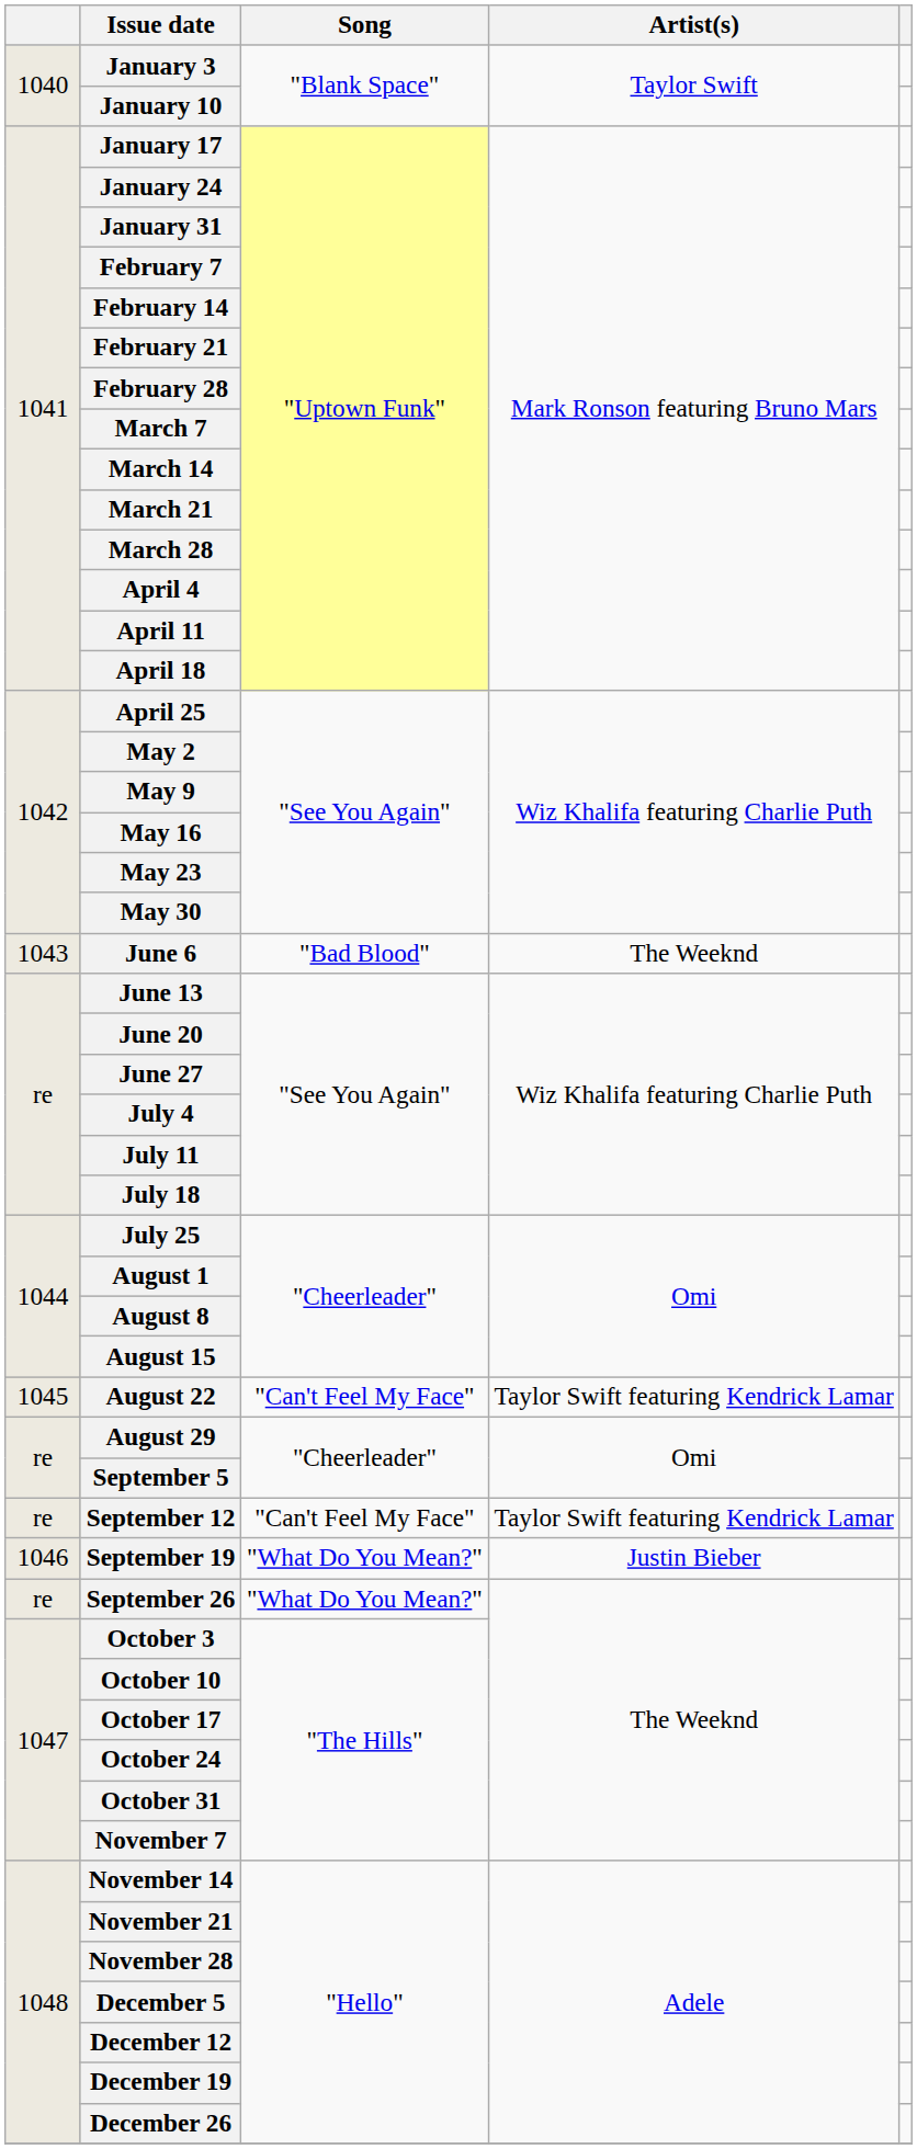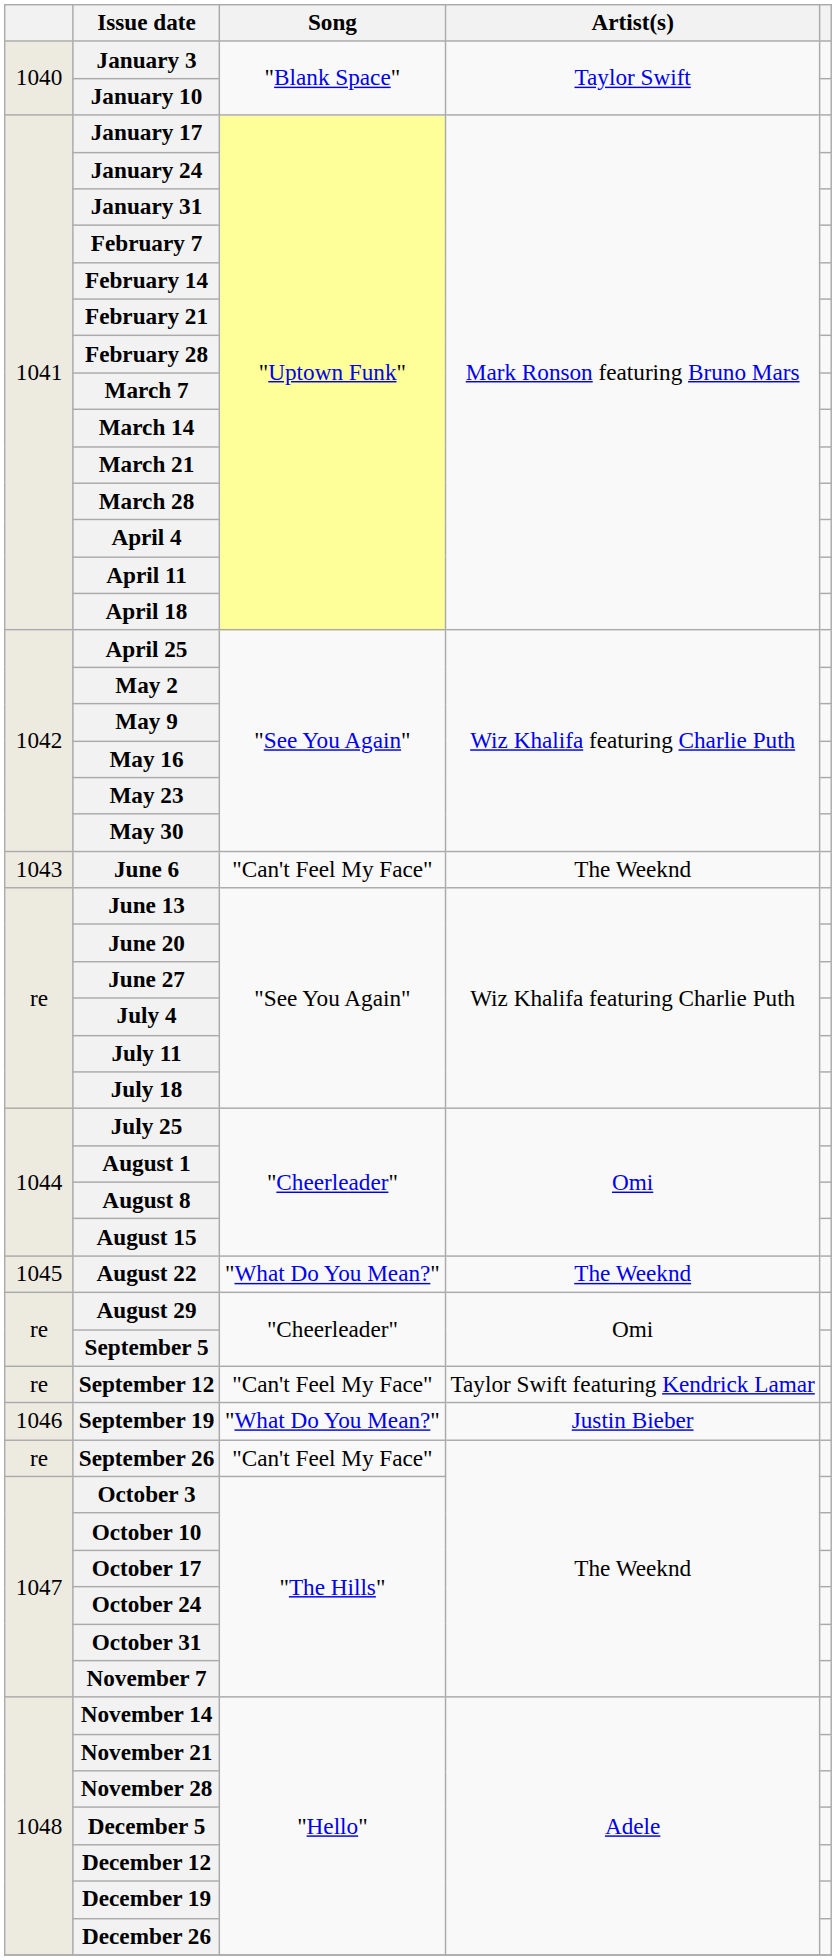June 6 | Song: "Bad Blood" -> "Can't Feel My Face"
August 22 | Song: "Can't Feel My Face" -> "What Do You Mean?"
August 22 | Artist(s): Taylor Swift featuring Kendrick Lamar -> The Weeknd
September 26 | Song: "What Do You Mean?" -> "Can't Feel My Face"
